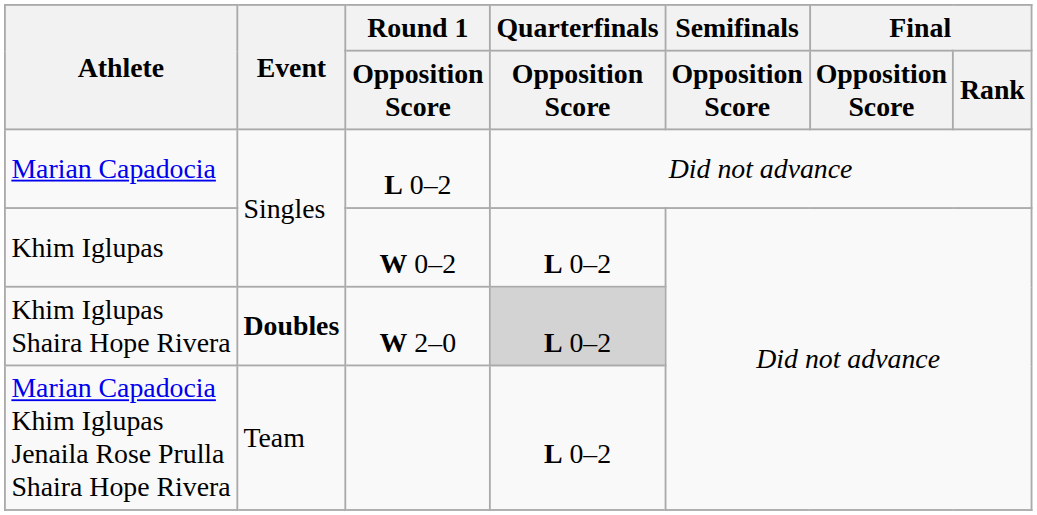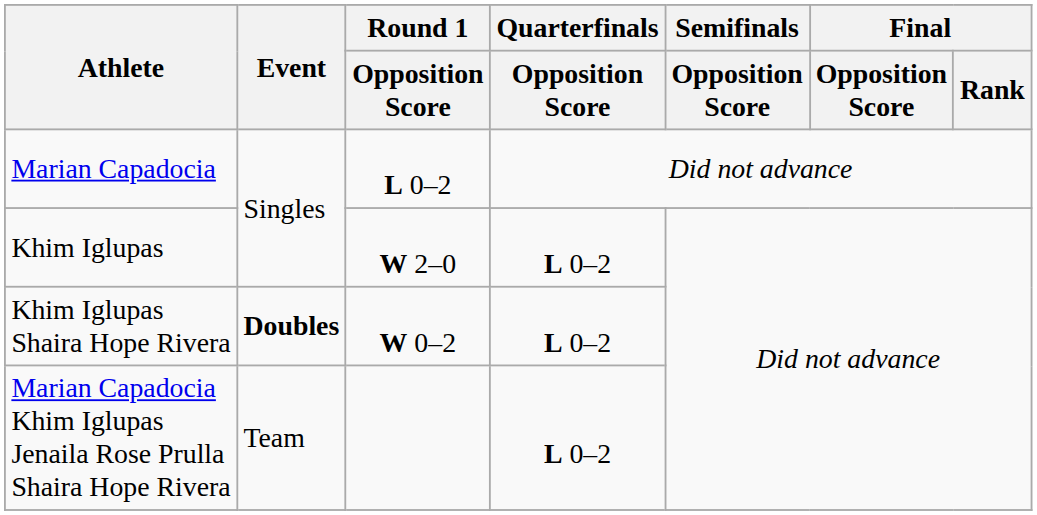Khim Iglupas | Round 1 / Opposition Score: W 0–2 -> W 2–0
Khim Iglupas Shaira Hope Rivera | Round 1 / Opposition Score: W 2–0 -> W 0–2
Khim Iglupas Shaira Hope Rivera | Quarterfinals / Opposition Score: lightgrey background -> no background
